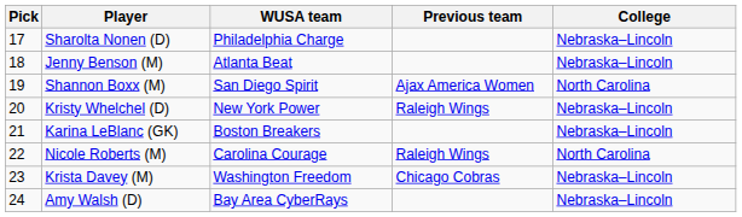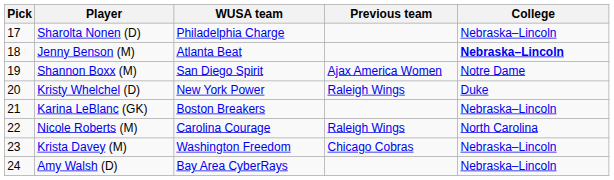Jenny Benson (M) | College: normal -> bold
Shannon Boxx (M) | College: North Carolina -> Notre Dame
Kristy Whelchel (D) | College: Nebraska–Lincoln -> Duke
